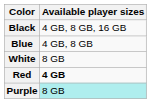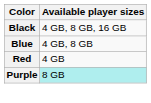- row: White | 8 GB
Red | Available player sizes: bold -> normal
